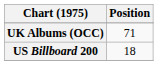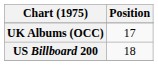UK Albums (OCC) | Position: 71 -> 17
